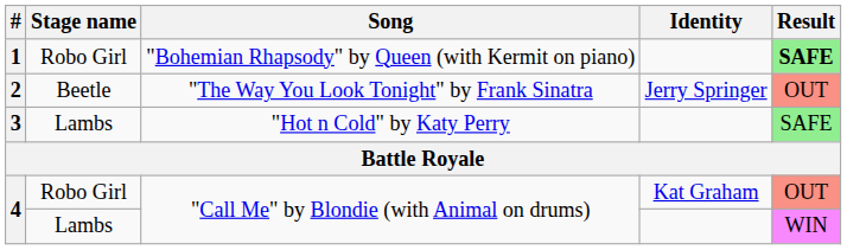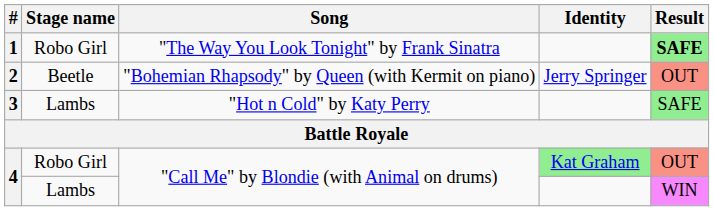1 | Song: "Bohemian Rhapsody" by Queen (with Kermit on piano) -> "The Way You Look Tonight" by Frank Sinatra
2 | Song: "The Way You Look Tonight" by Frank Sinatra -> "Bohemian Rhapsody" by Queen (with Kermit on piano)
4 / Robo Girl | Identity: no background -> lightgreen background
